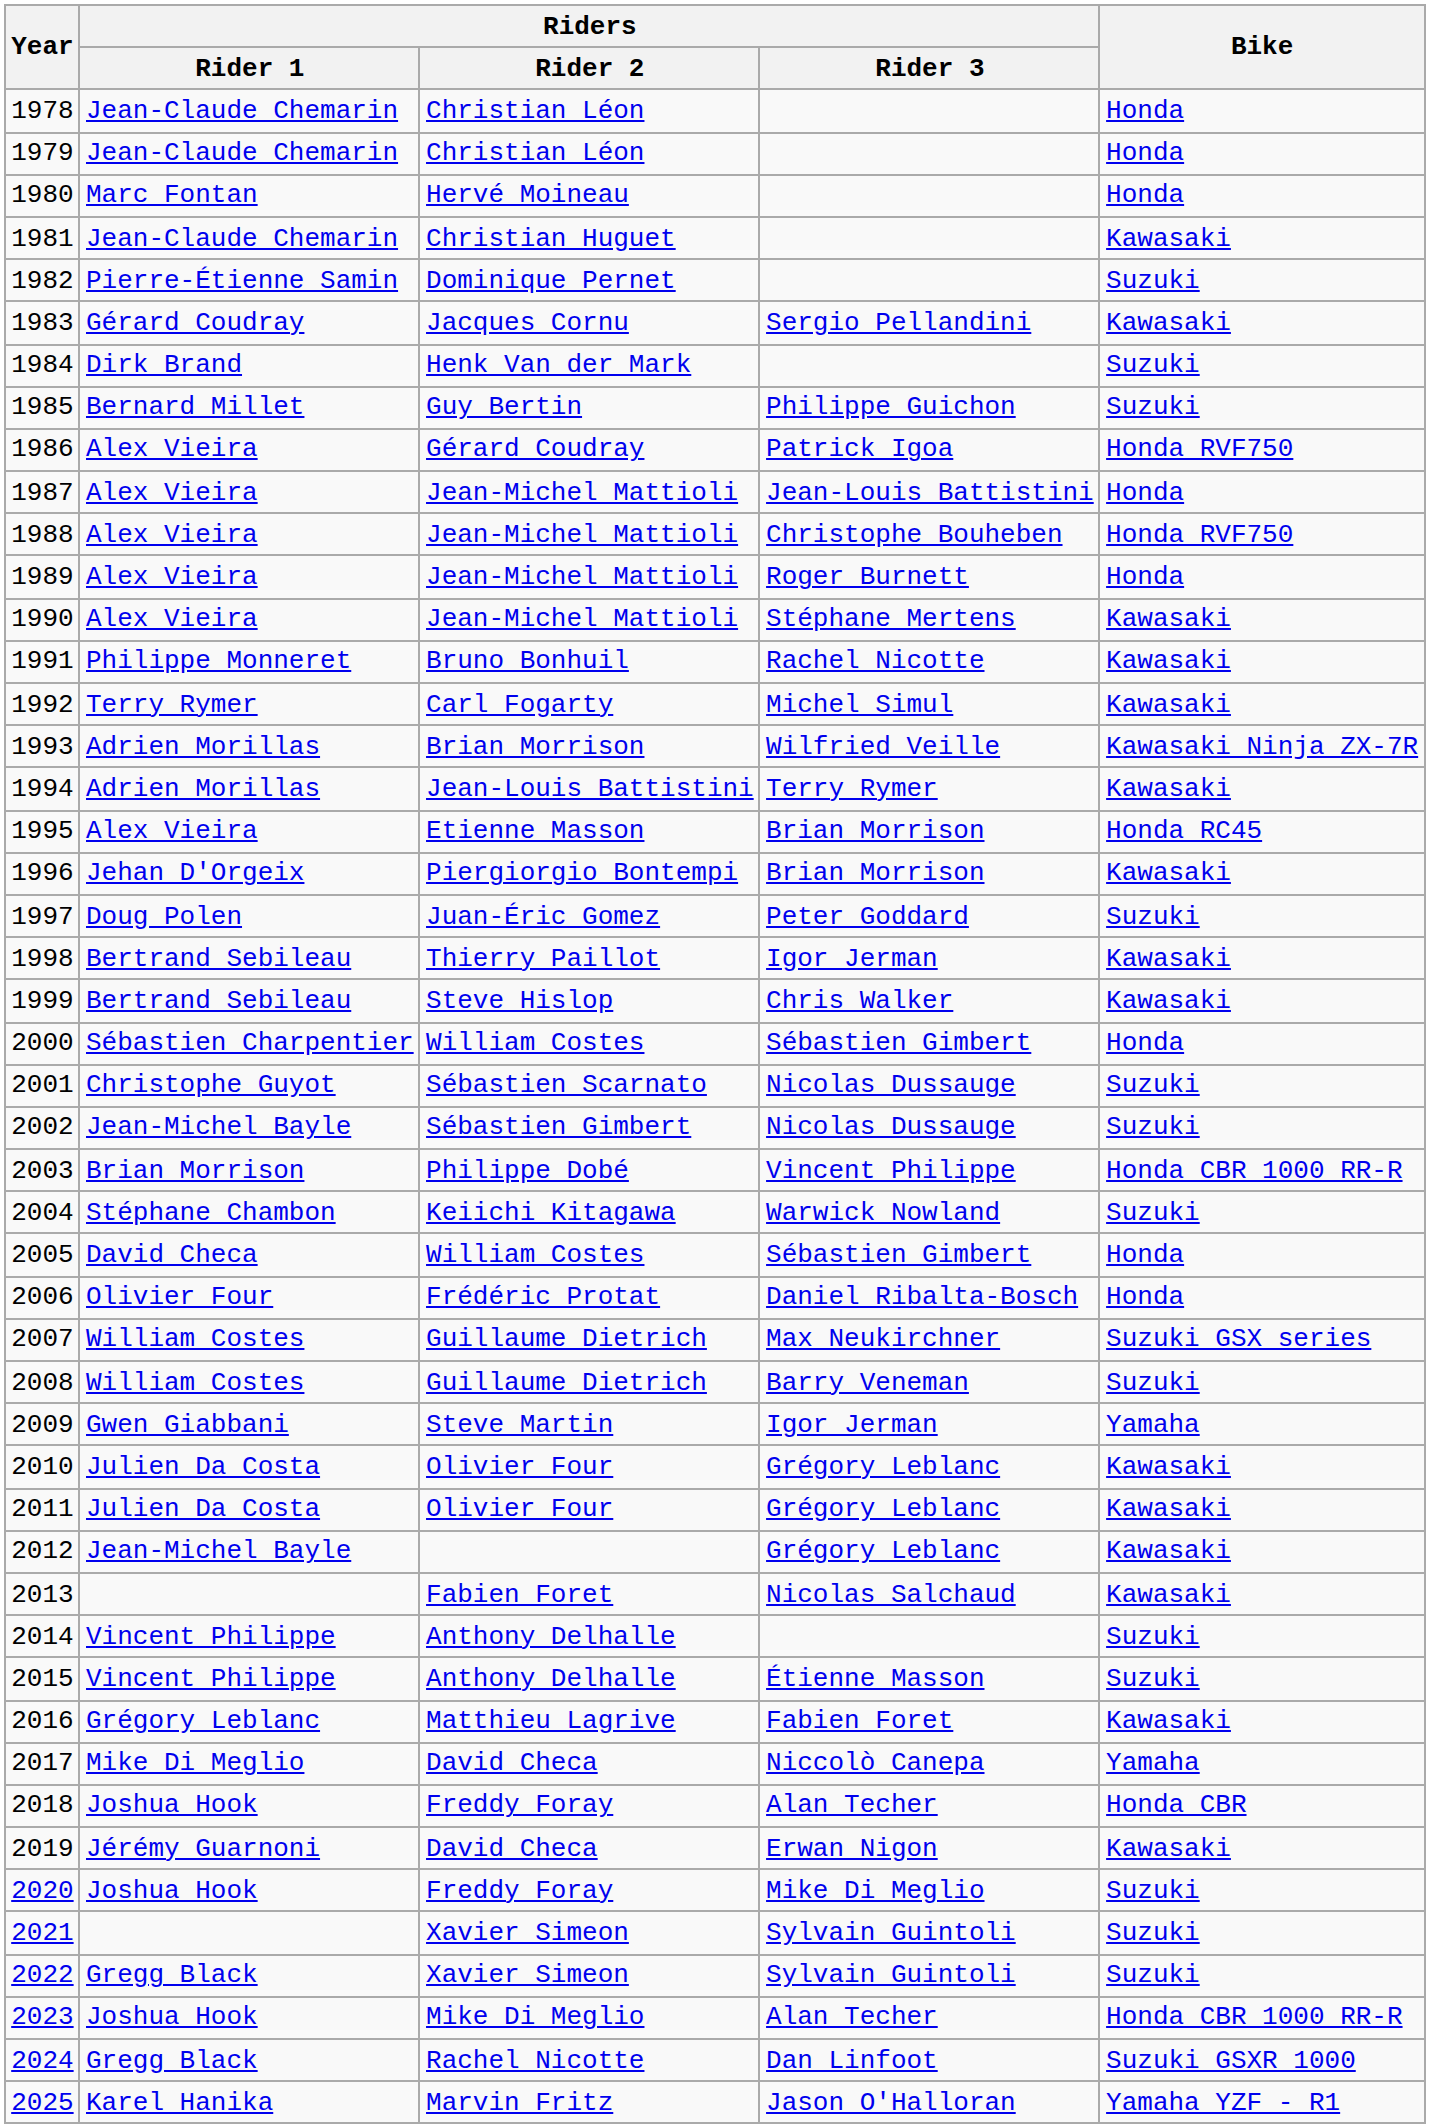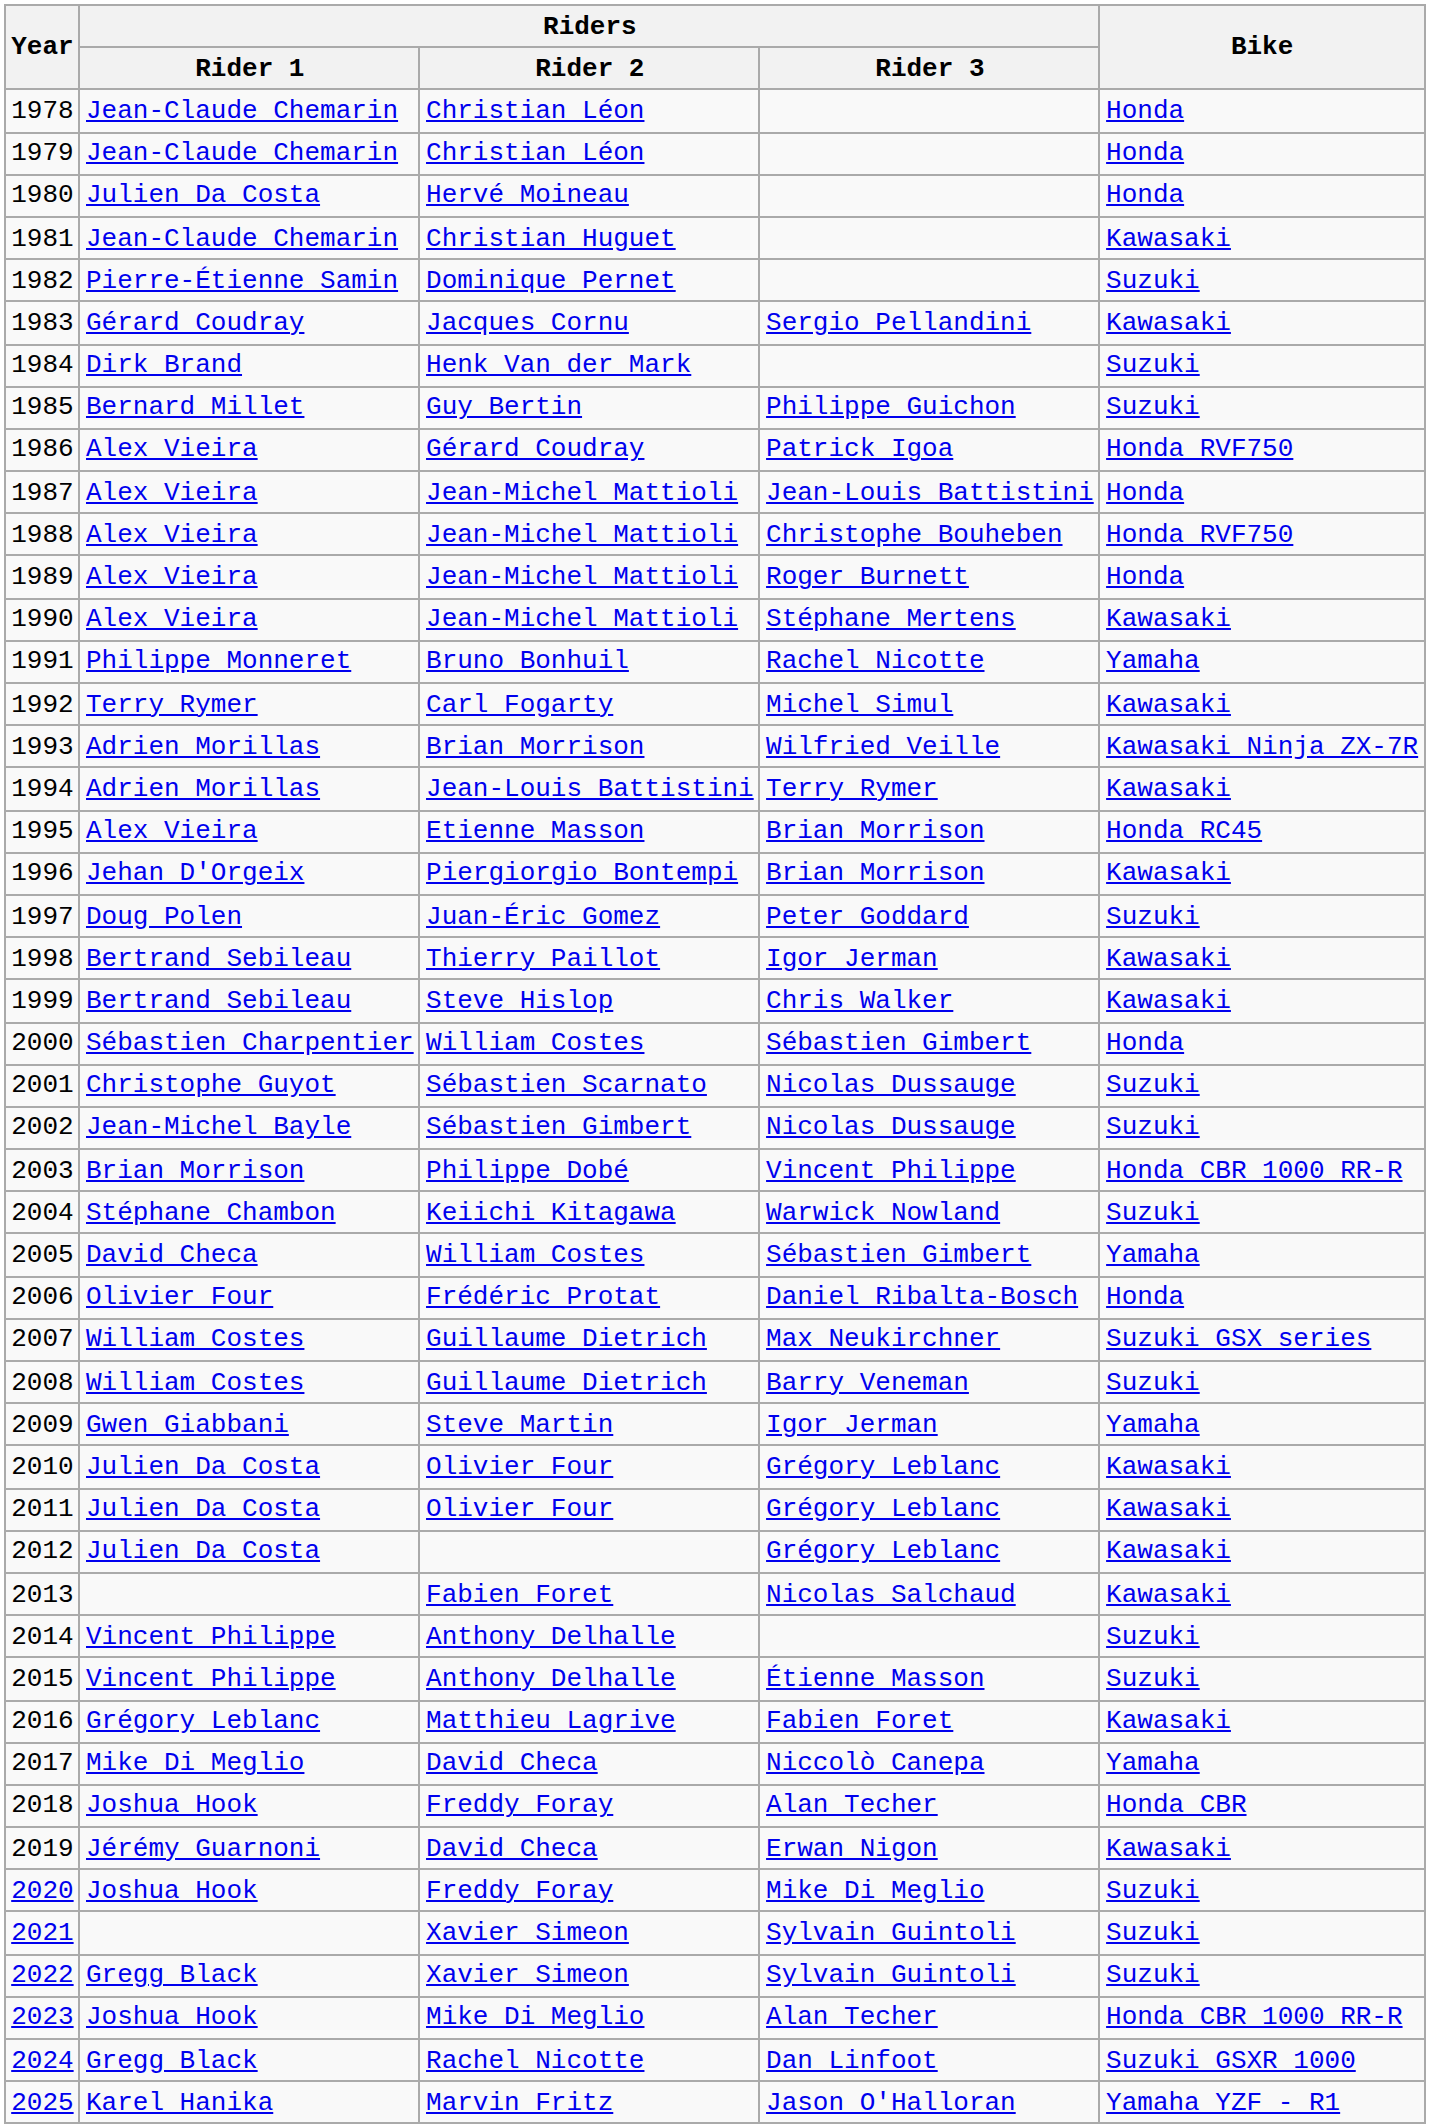1980 | Riders / Rider 1: Marc Fontan -> Julien Da Costa
1991 | Bike: Kawasaki -> Yamaha
2005 | Bike: Honda -> Yamaha
2012 | Riders / Rider 1: Jean-Michel Bayle -> Julien Da Costa
